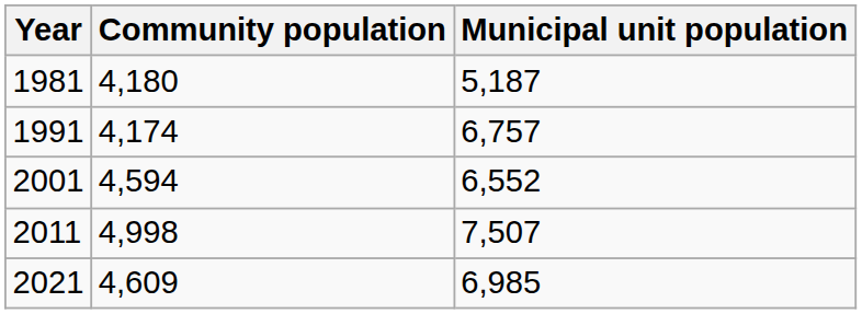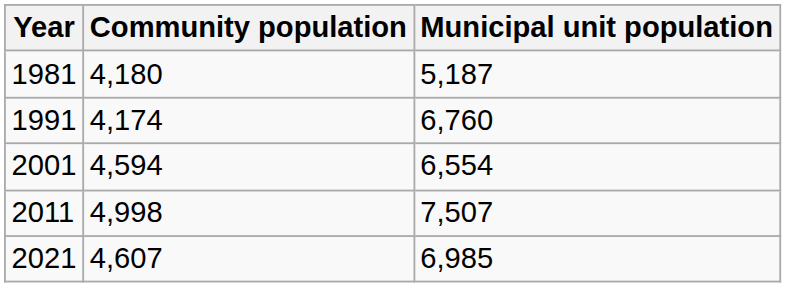1991 | Municipal unit population: 6,757 -> 6,760
2001 | Municipal unit population: 6,552 -> 6,554
2021 | Community population: 4,609 -> 4,607
